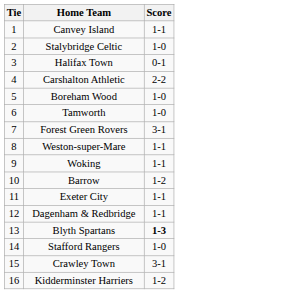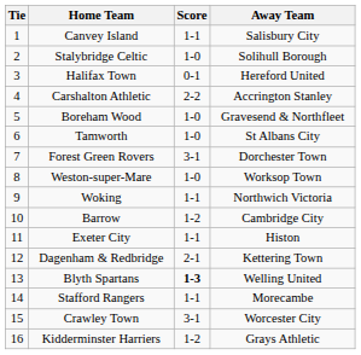+ column: Away Team | Salisbury City | Solihull Borough | Hereford United | Accrington Stanley | Gravesend & Northfleet | St Albans City | Dorchester Town | Worksop Town | Northwich Victoria | Cambridge City | Histon | Kettering Town | Welling United | Morecambe | Worcester City | Grays Athletic
Weston-super-Mare | Score: 1-1 -> 1-0
Dagenham & Redbridge | Score: 1-1 -> 2-1
Stafford Rangers | Score: 1-0 -> 1-1
